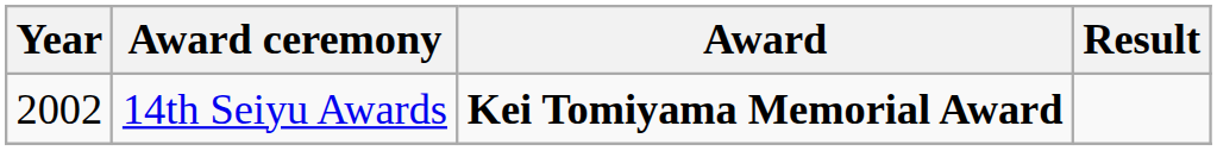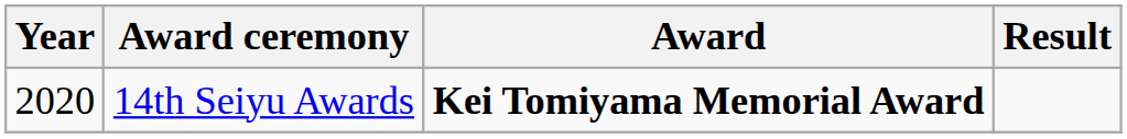14th Seiyu Awards | Year: 2002 -> 2020
